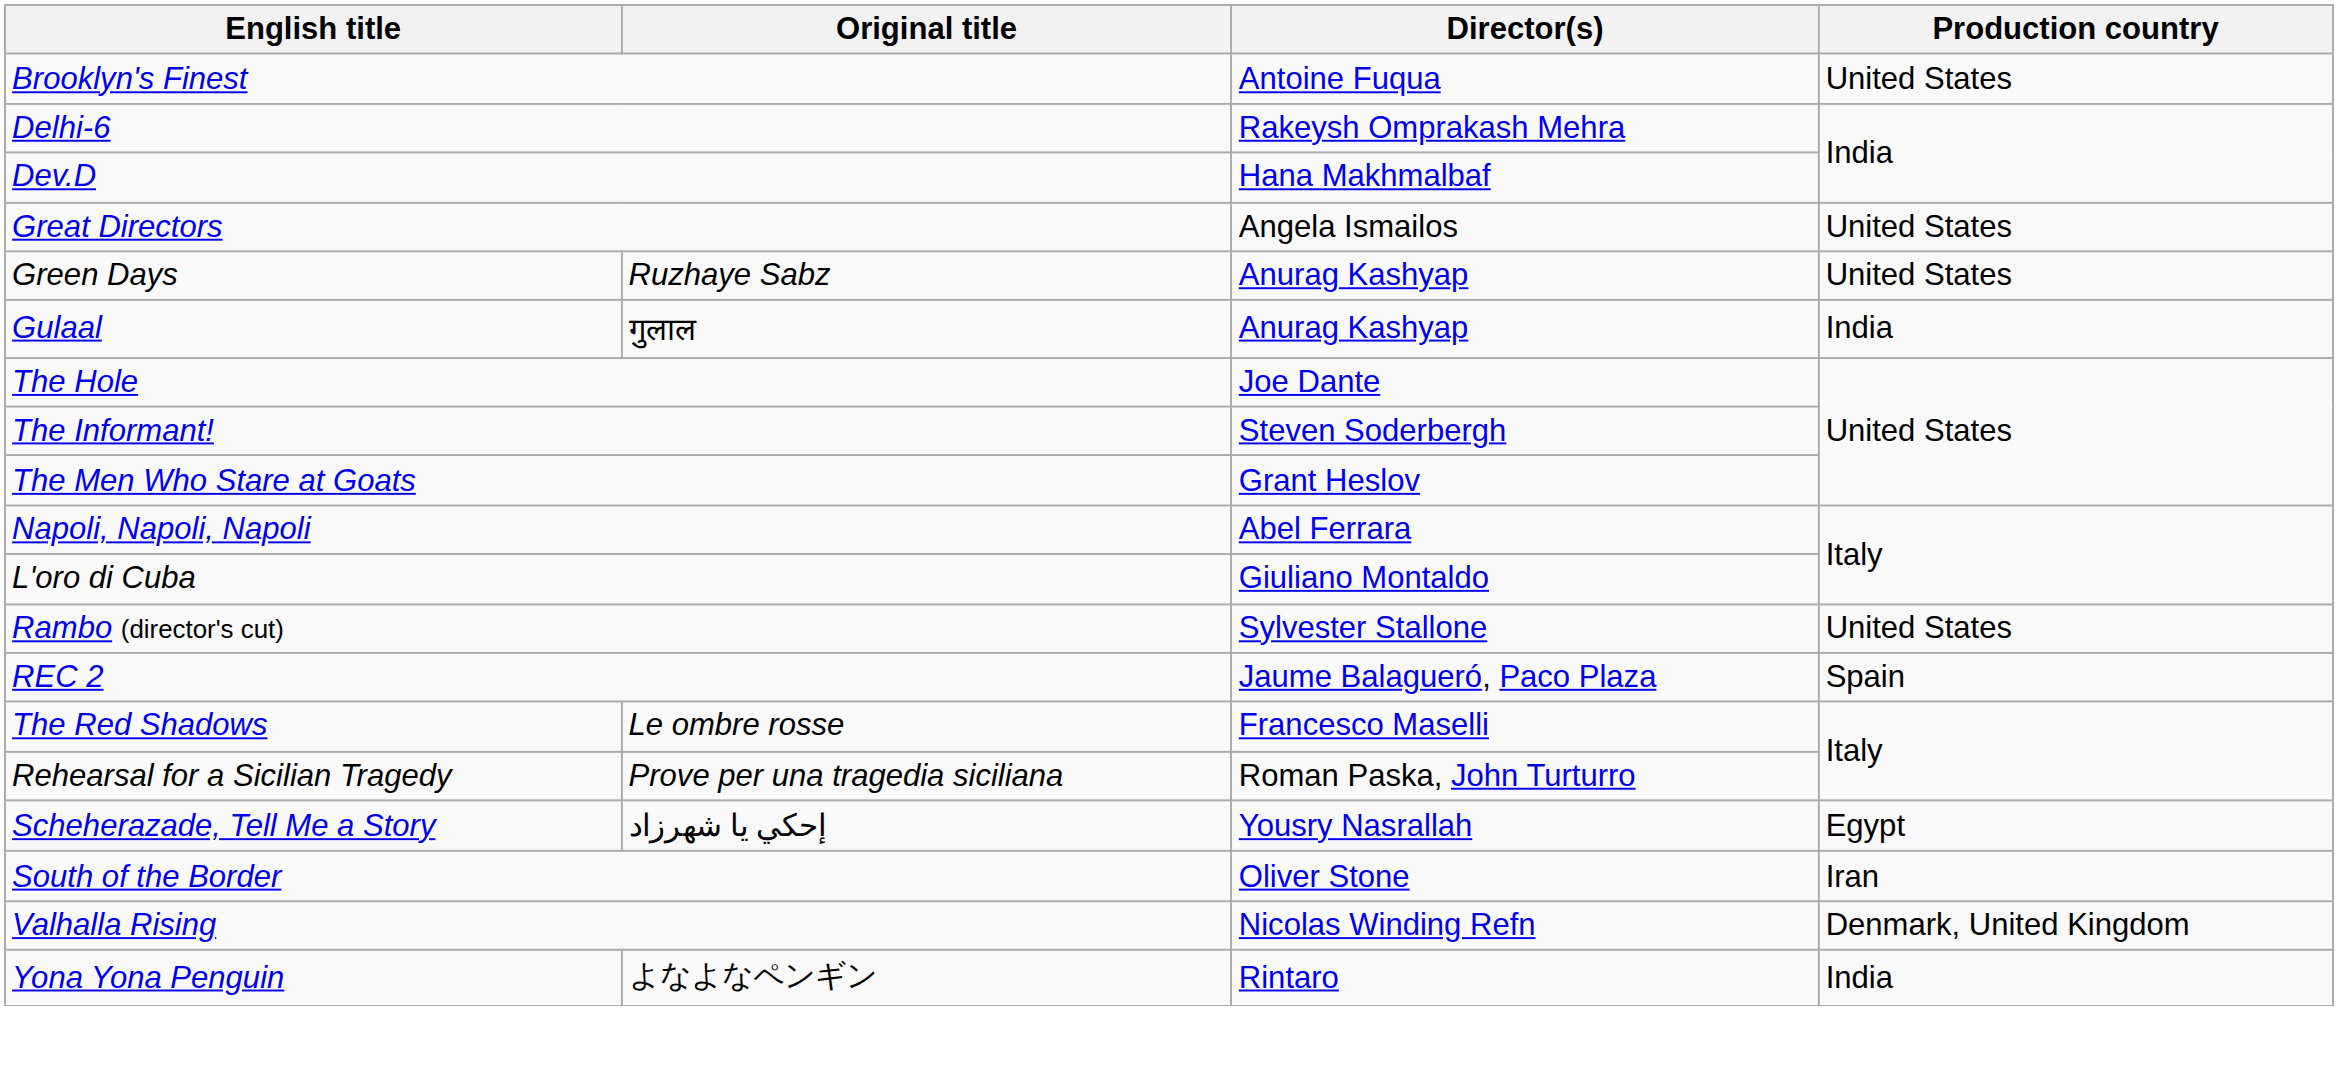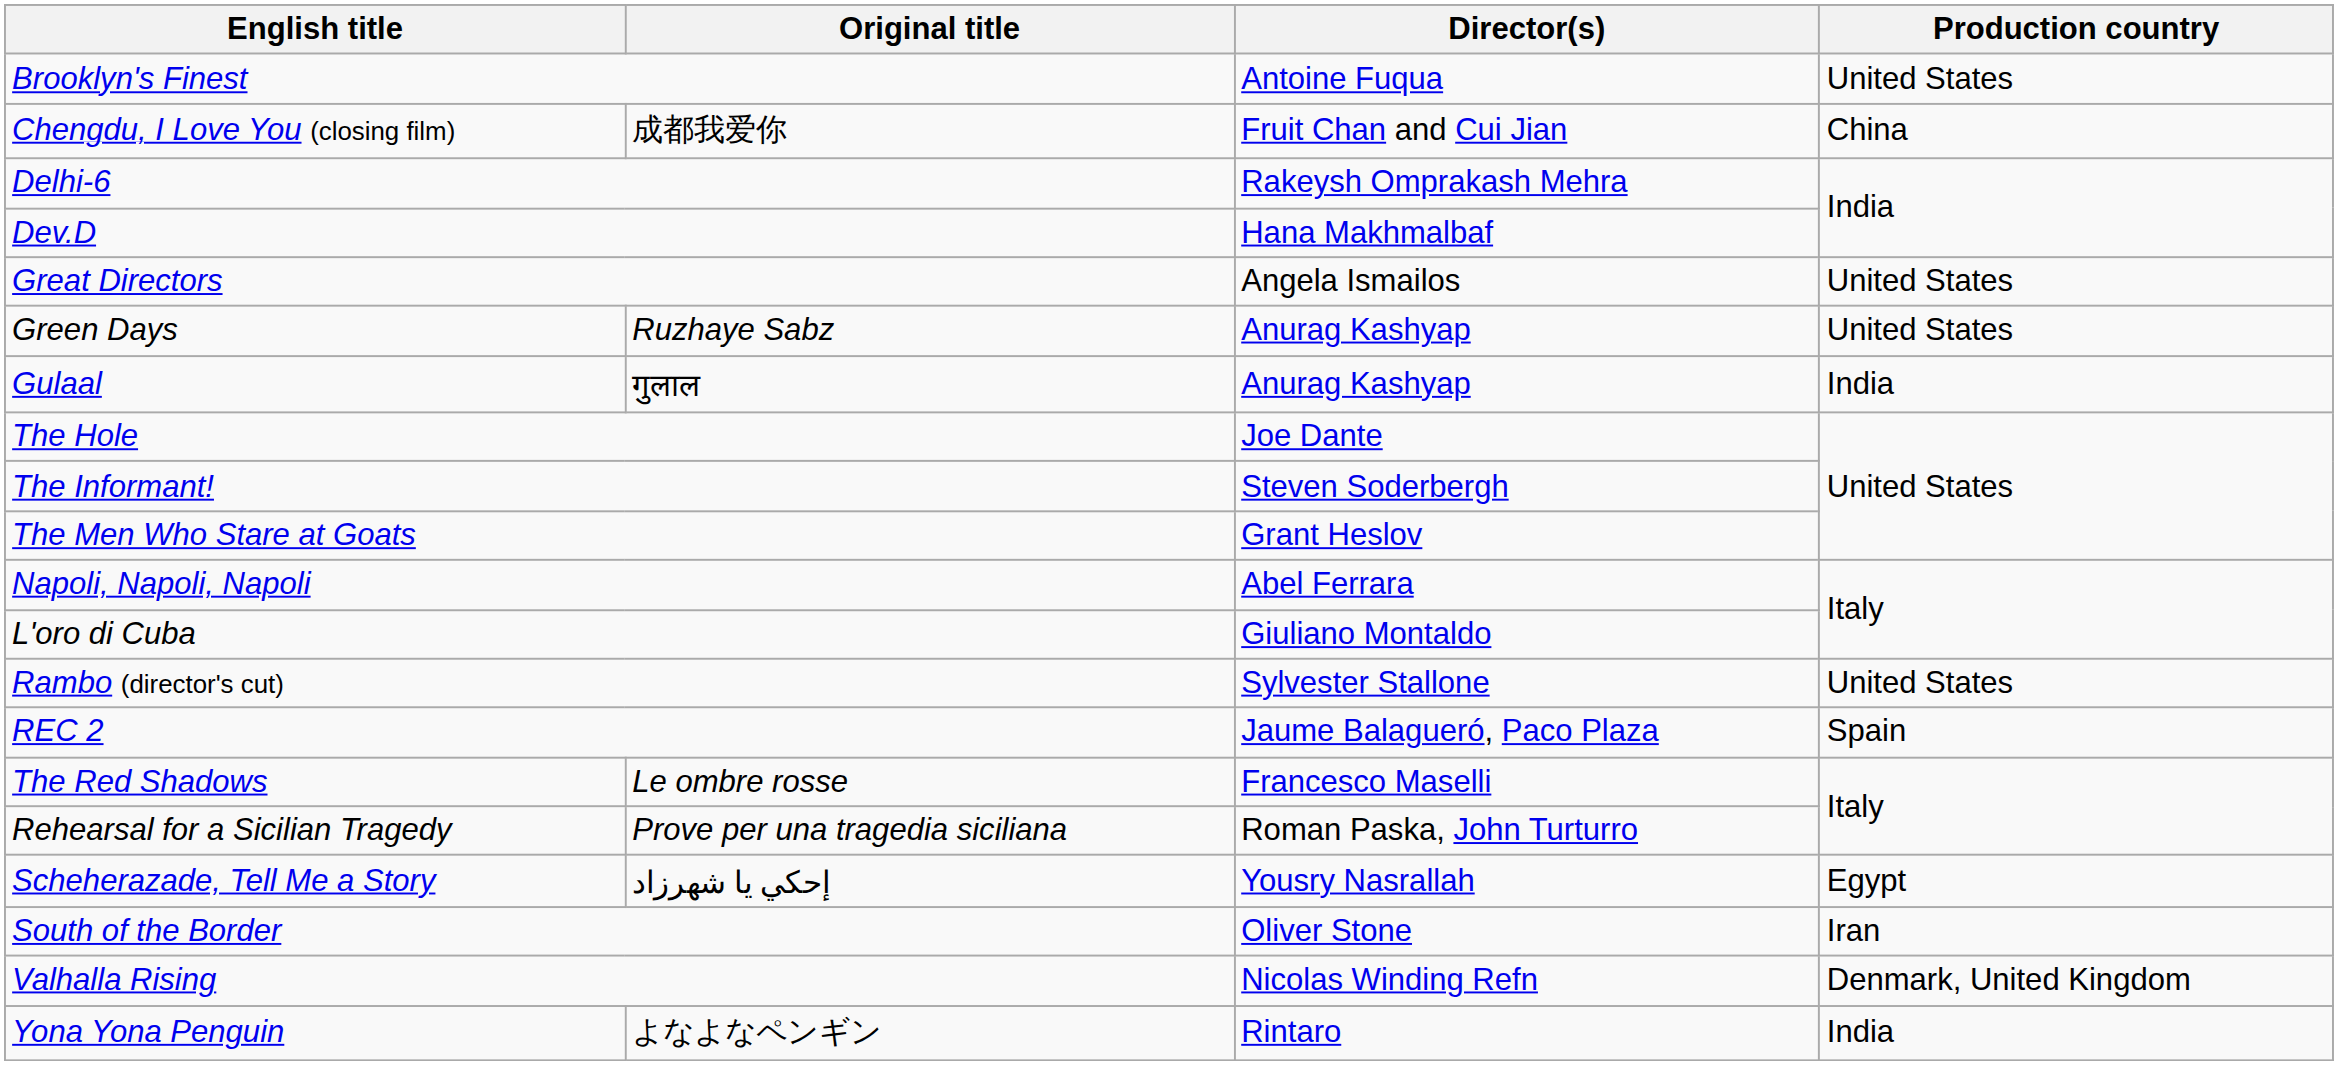+ row: Chengdu, I Love You (closing film) | 成都我爱你 | Fruit Chan and Cui Jian | China
